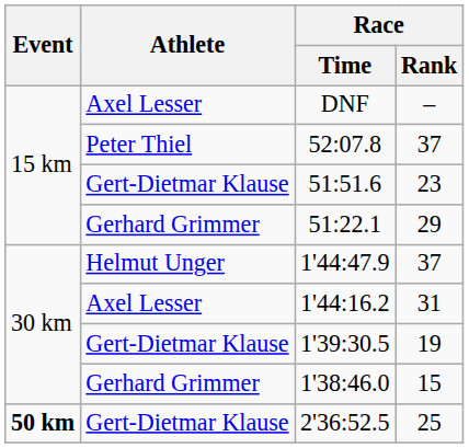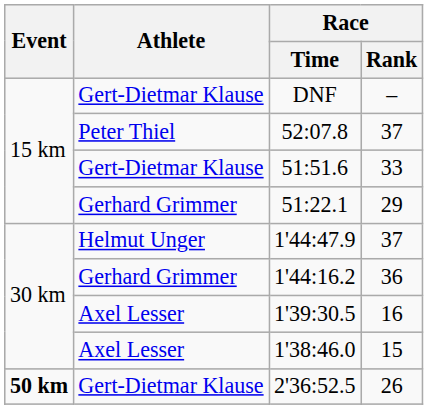DNF | Athlete: Axel Lesser -> Gert-Dietmar Klause
51:51.6 | Race / Rank: 23 -> 33
1'44:16.2 | Athlete: Axel Lesser -> Gerhard Grimmer
1'44:16.2 | Race / Rank: 31 -> 36
1'39:30.5 | Athlete: Gert-Dietmar Klause -> Axel Lesser
1'39:30.5 | Race / Rank: 19 -> 16
1'38:46.0 | Athlete: Gerhard Grimmer -> Axel Lesser
2'36:52.5 | Race / Rank: 25 -> 26
